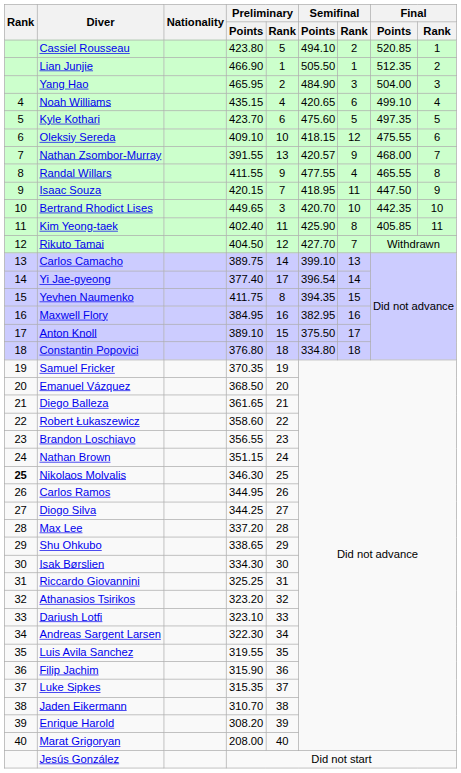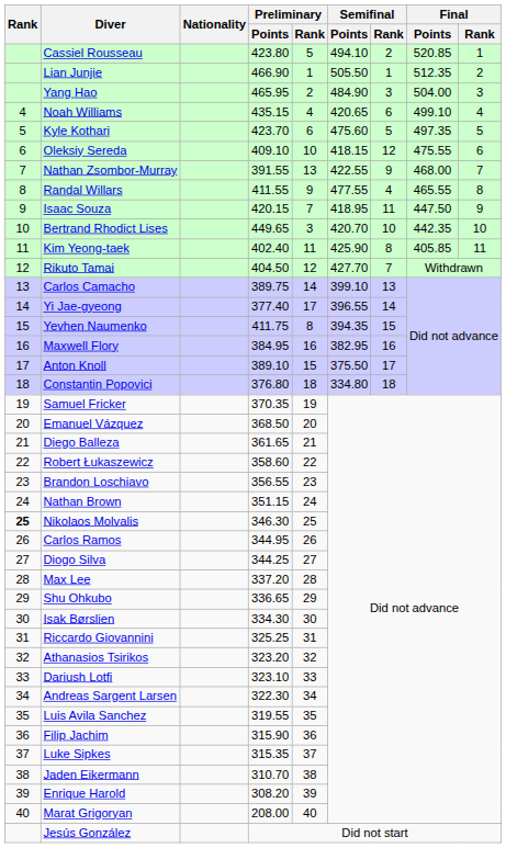Nathan Zsombor-Murray | Semifinal / Points: 420.57 -> 422.55
Yi Jae-gyeong | Semifinal / Points: 396.54 -> 396.55
Shu Ohkubo | Preliminary / Points: 338.65 -> 336.65
